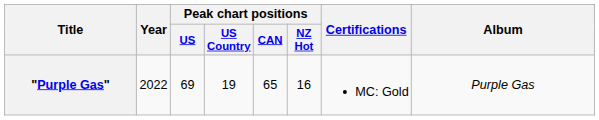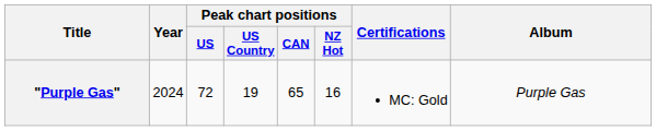"Purple Gas" | Year: 2022 -> 2024
"Purple Gas" | Peak chart positions / US: 69 -> 72
